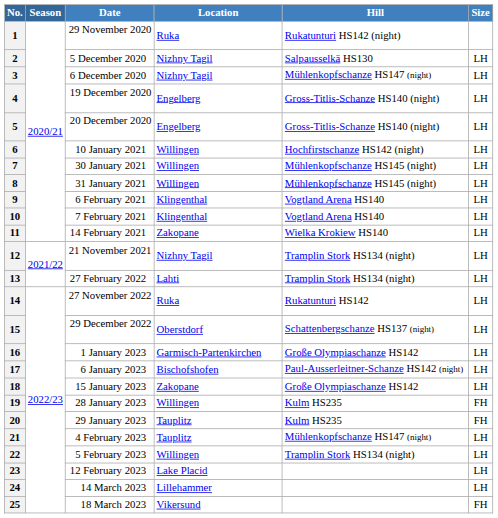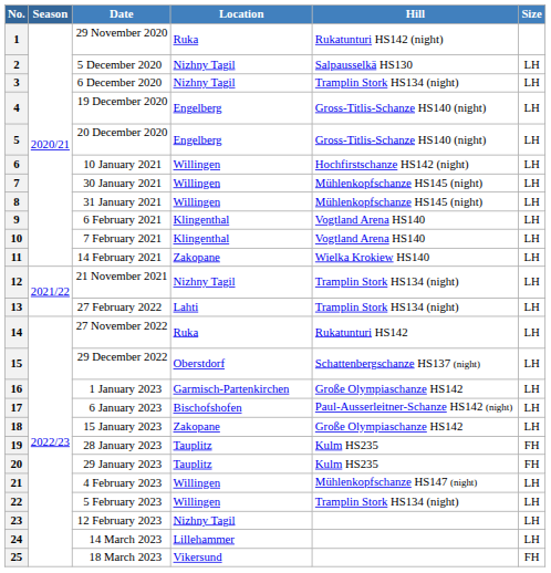3 | Hill: Mühlenkopfschanze HS147 (night) -> Tramplin Stork HS134 (night)
19 | Location: Willingen -> Tauplitz
21 | Location: Tauplitz -> Willingen
23 | Location: Lake Placid -> Nizhny Tagil
